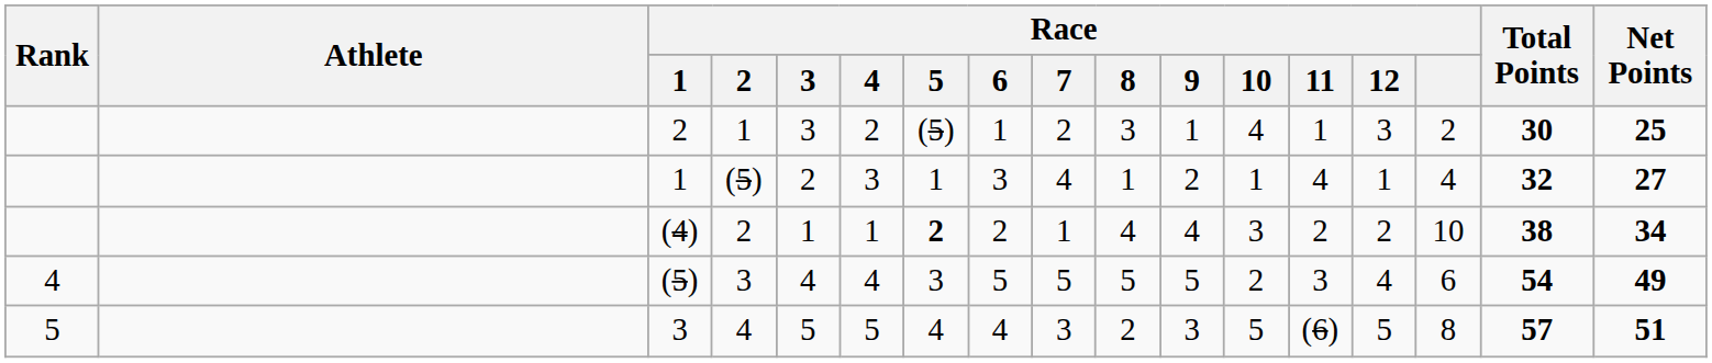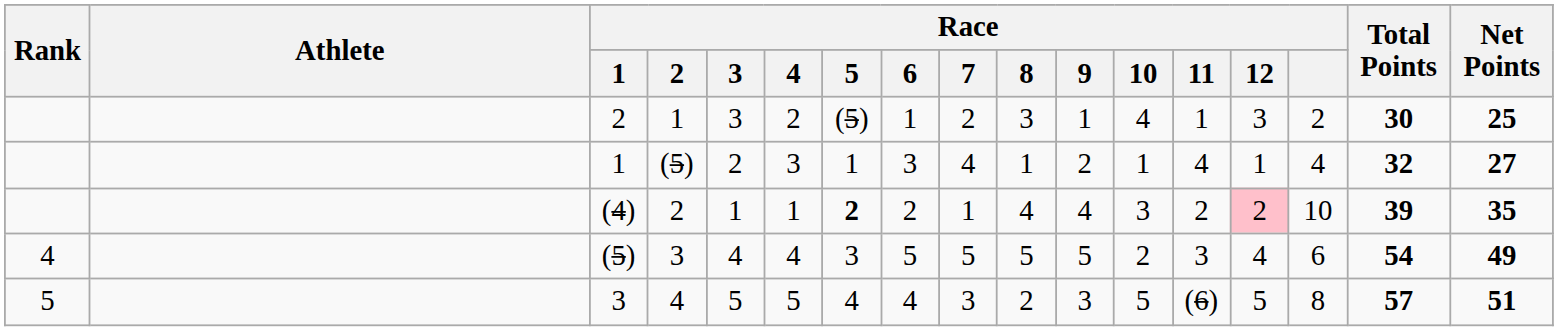(4) | Race / 12: no background -> pink background
(4) | Total Points: 38 -> 39
(4) | Net Points: 34 -> 35
